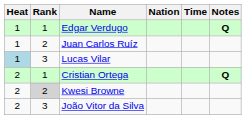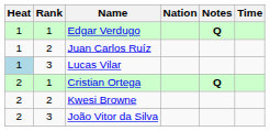columns swapped: Time <-> Notes
Kwesi Browne | Rank: lightgrey background -> no background
